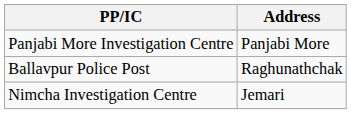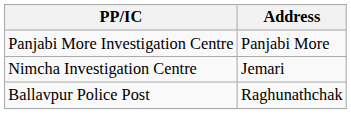rows swapped: Ballavpur Police Post <-> Nimcha Investigation Centre
